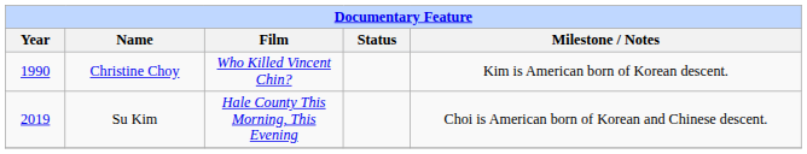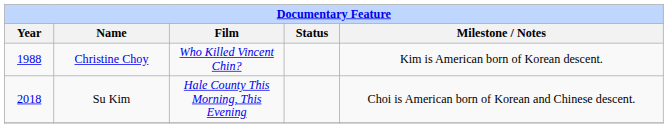Christine Choy | Year: 1990 -> 1988
Su Kim | Year: 2019 -> 2018
